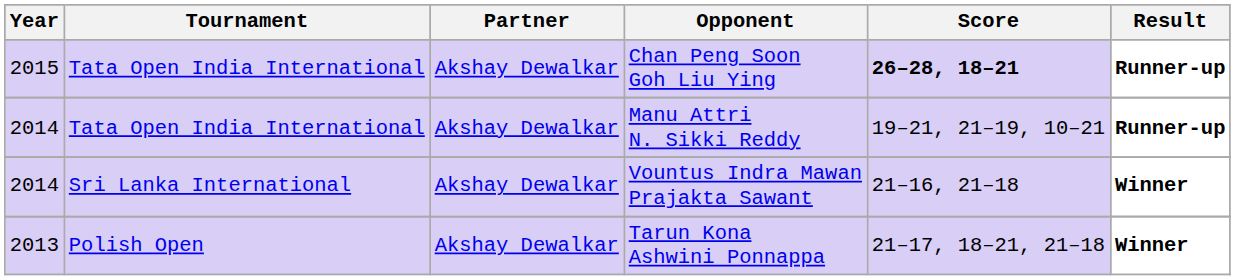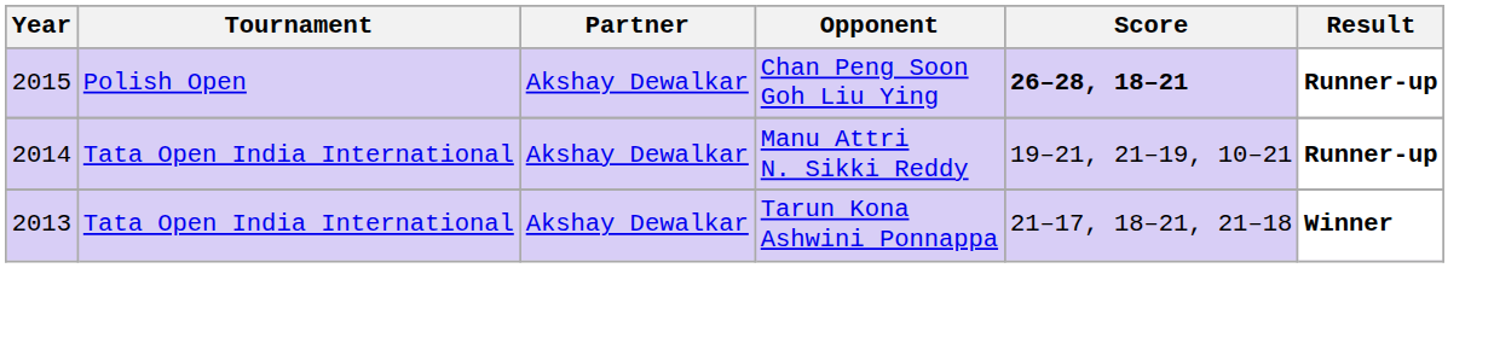Chan Peng Soon Goh Liu Ying | Tournament: Tata Open India International -> Polish Open
- row: 2014 | Sri Lanka International | Akshay Dewalkar | Vountus Indra Mawan Prajakta Sawant | 21–16, 21–18 | Winner
Tarun Kona Ashwini Ponnappa | Tournament: Polish Open -> Tata Open India International
